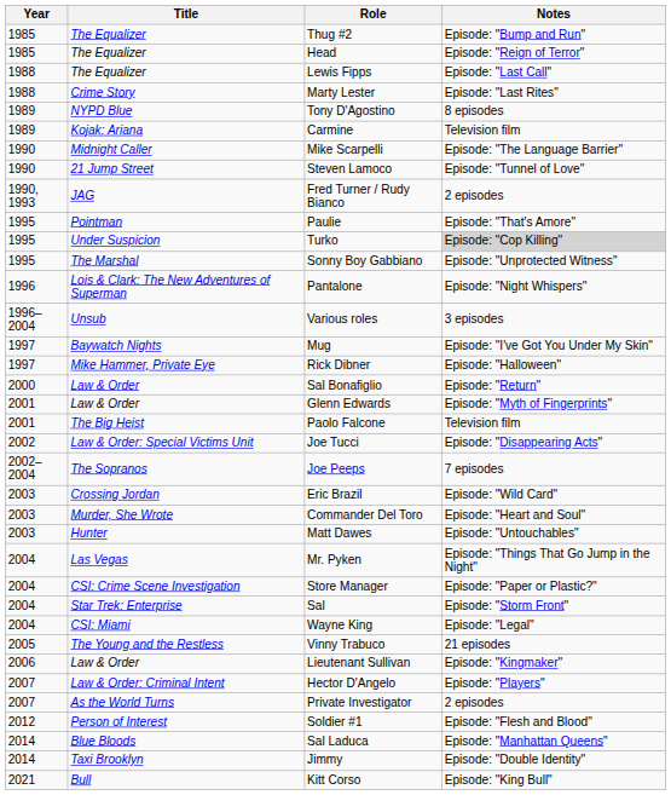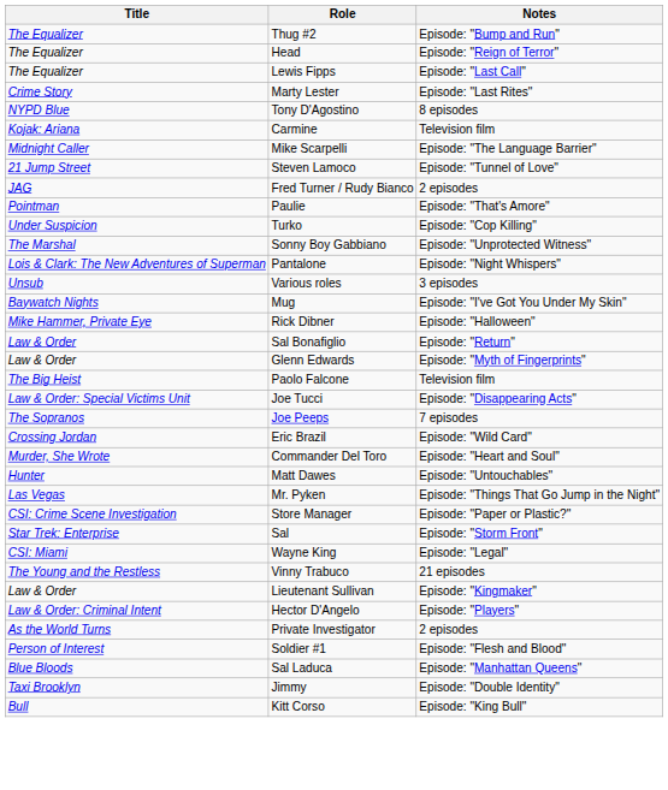- column: Year | 1985 | 1985 | 1988 | 1988 | 1989 | 1989 | 1990 | 1990 | 1990, 1993 | 1995 | 1995 | 1995 | 1996 | 1996–2004 | 1997 | 1997 | 2000 | 2001 | 2001 | 2002 | 2002–2004 | 2003 | 2003 | 2003 | 2004 | 2004 | 2004 | 2004 | 2005 | 2006 | 2007 | 2007 | 2012 | 2014 | 2014 | 2021
Turko | Notes: lightgrey background -> no background
